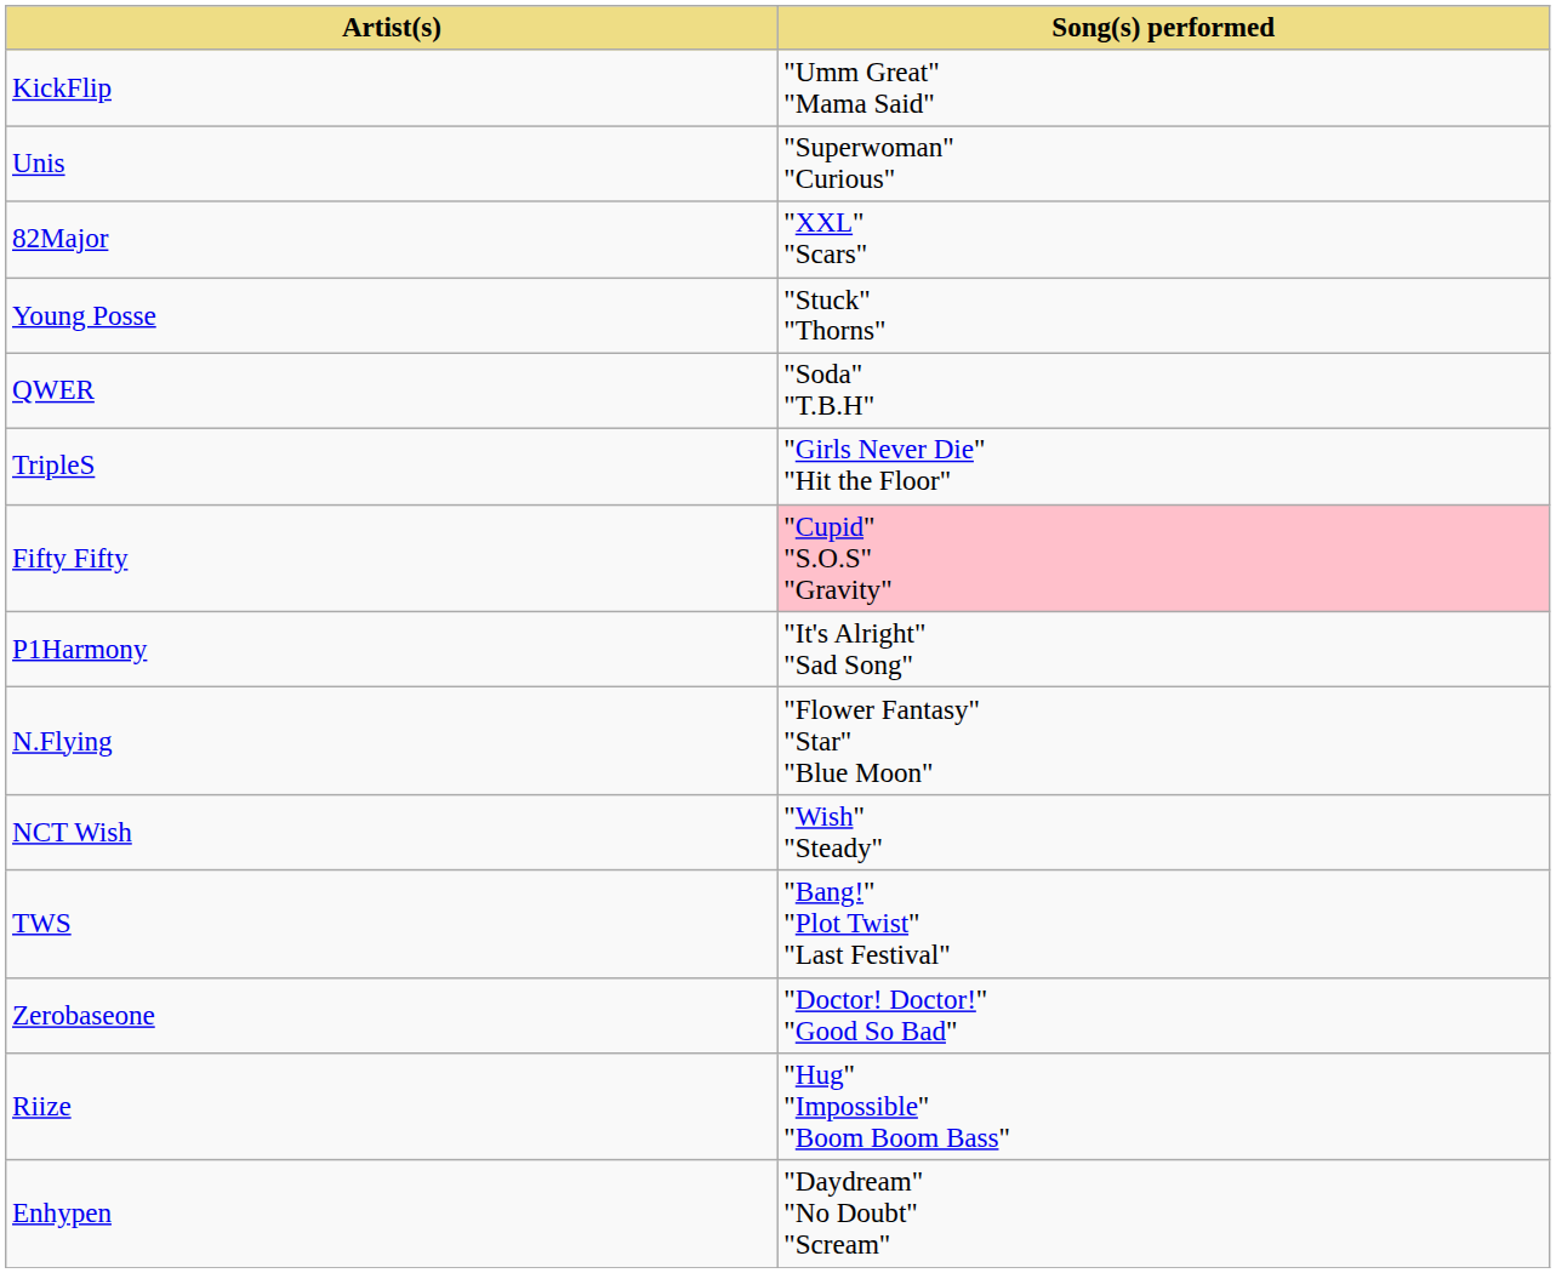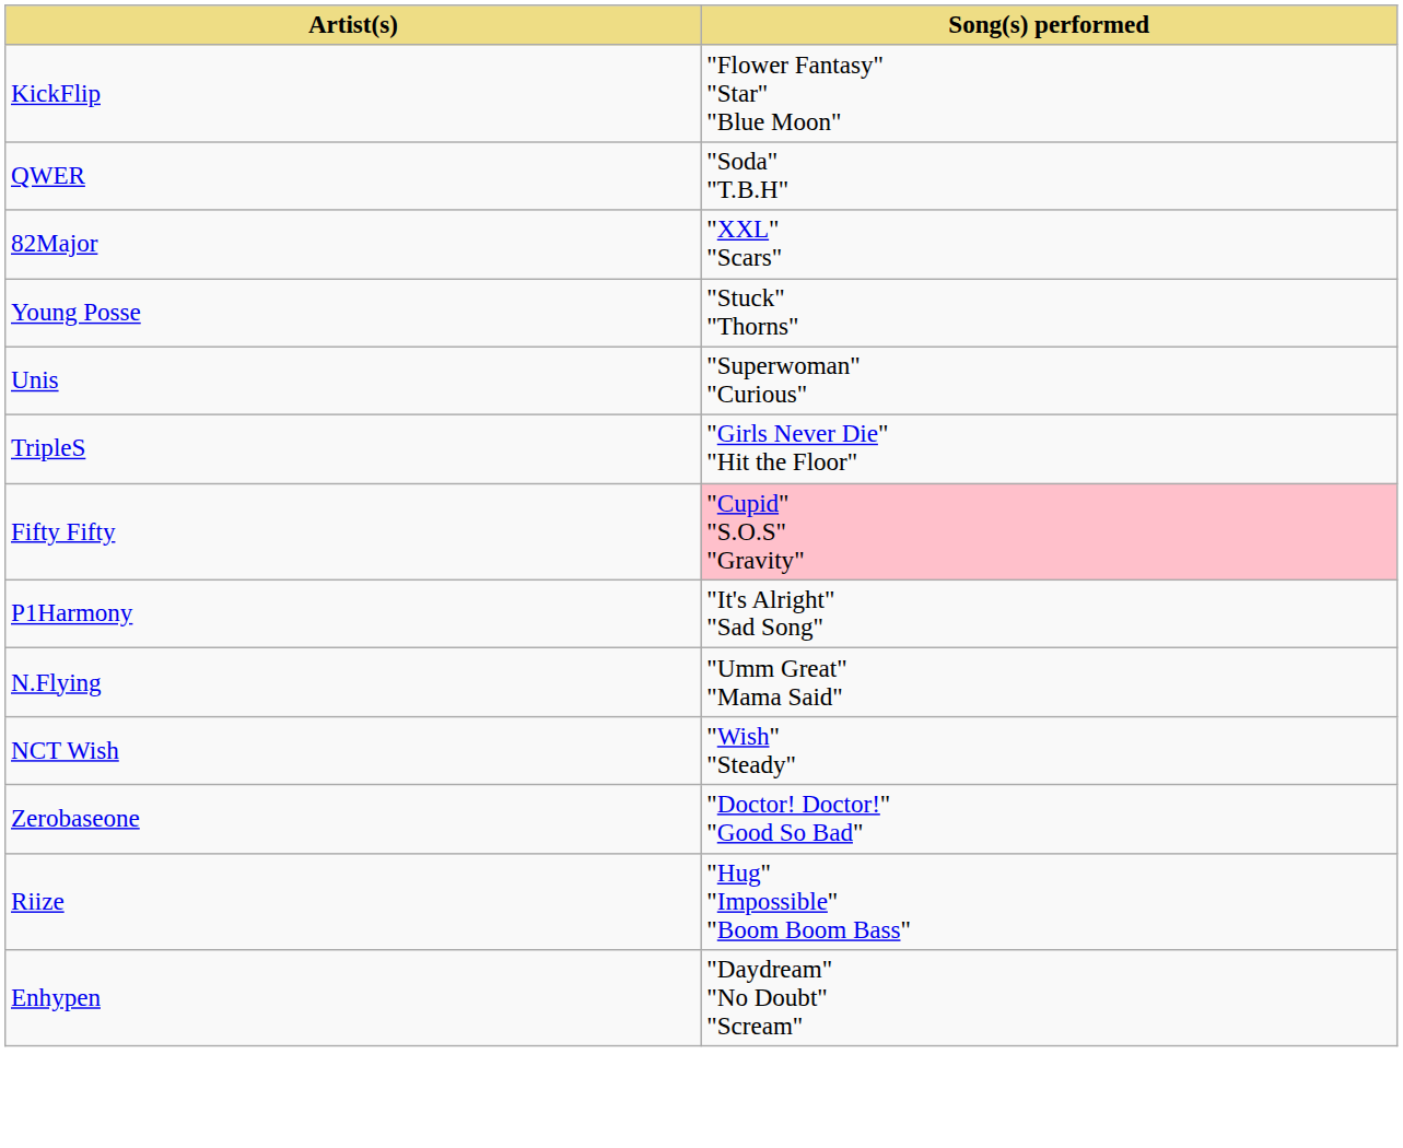KickFlip | Song(s) performed: "Umm Great" "Mama Said" -> "Flower Fantasy" "Star" "Blue Moon"
rows swapped: Unis <-> QWER
N.Flying | Song(s) performed: "Flower Fantasy" "Star" "Blue Moon" -> "Umm Great" "Mama Said"
- row: TWS | "Bang!" "Plot Twist" "Last Festival"
